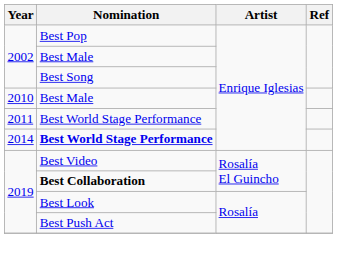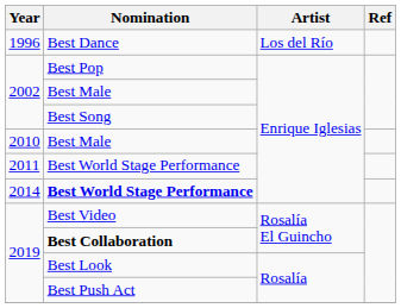+ row: 1996 | Best Dance | Los del Río
